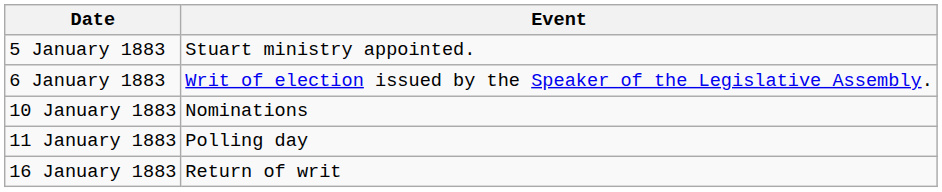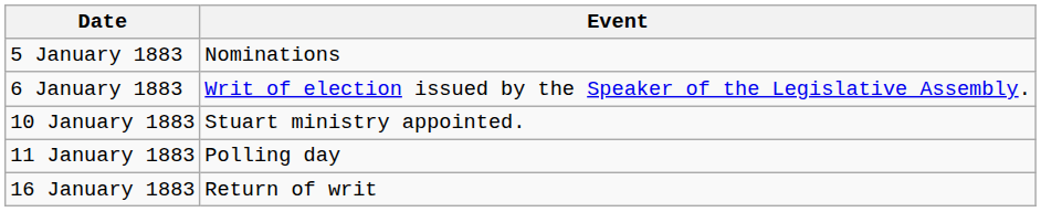5 January 1883 | Event: Stuart ministry appointed. -> Nominations
10 January 1883 | Event: Nominations -> Stuart ministry appointed.
